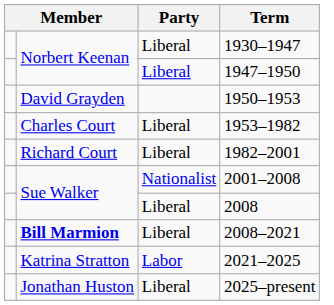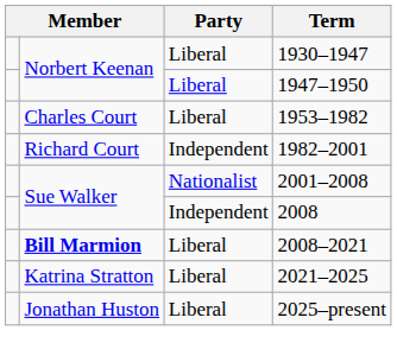- row: David Grayden | 1950–1953
1982–2001 | Party: Liberal -> Independent
2008 | Party: Liberal -> Independent
2021–2025 | Party: Labor -> Liberal
